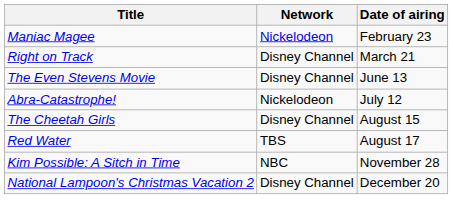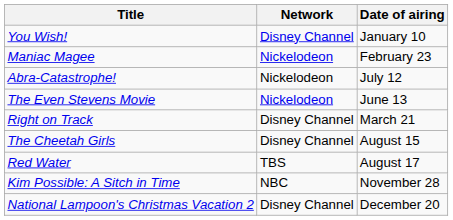+ row: You Wish! | Disney Channel | January 10
rows swapped: Right on Track <-> Abra-Catastrophe!
The Even Stevens Movie | Network: Disney Channel -> Nickelodeon
